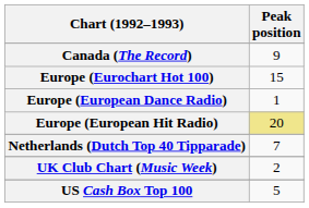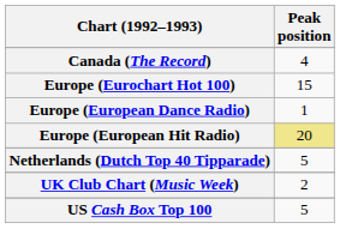Canada (The Record) | Peak position: 9 -> 4
Netherlands (Dutch Top 40 Tipparade) | Peak position: 7 -> 5
